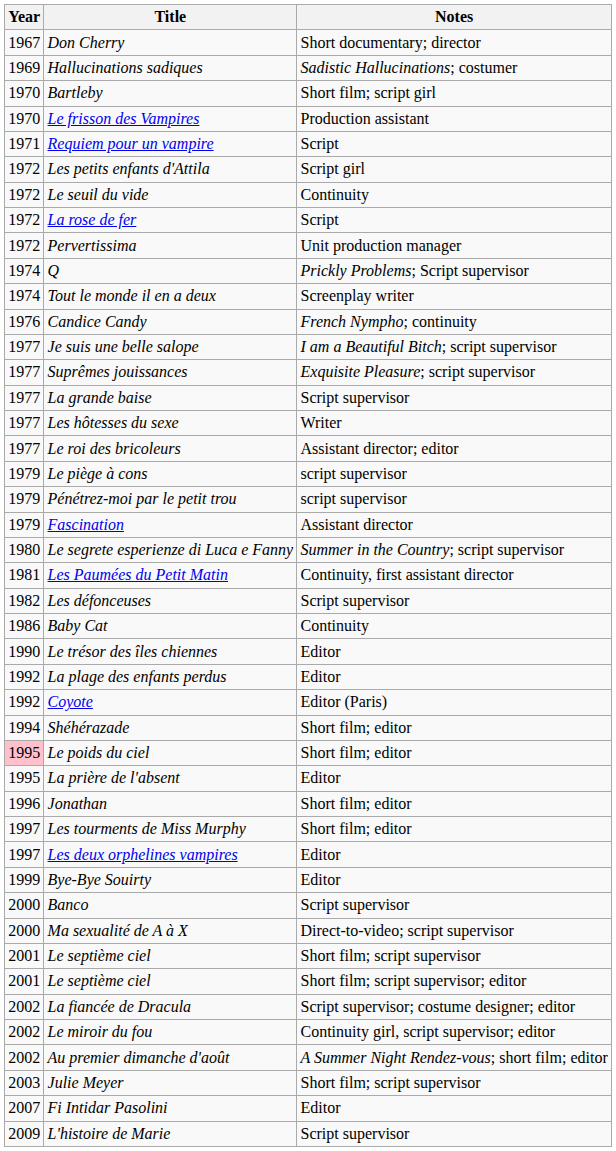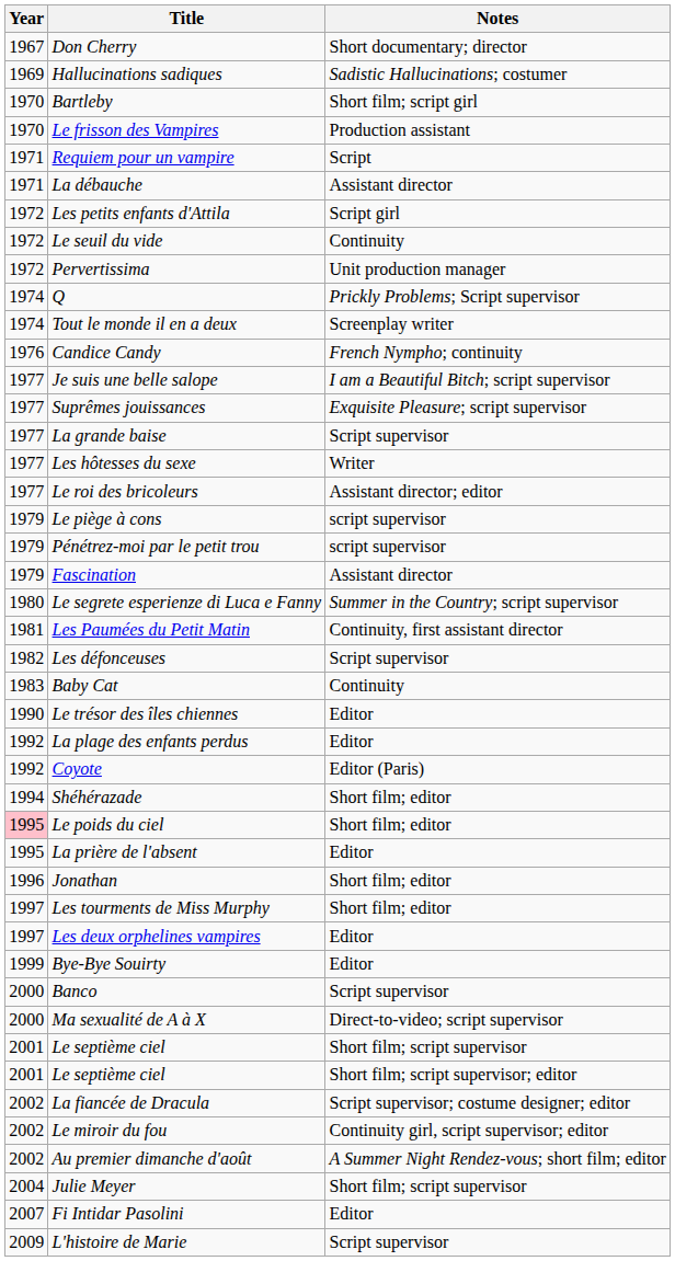+ row: 1971 | La débauche | Assistant director
- row: 1972 | La rose de fer | Script
Baby Cat | Year: 1986 -> 1983
Julie Meyer | Year: 2003 -> 2004
